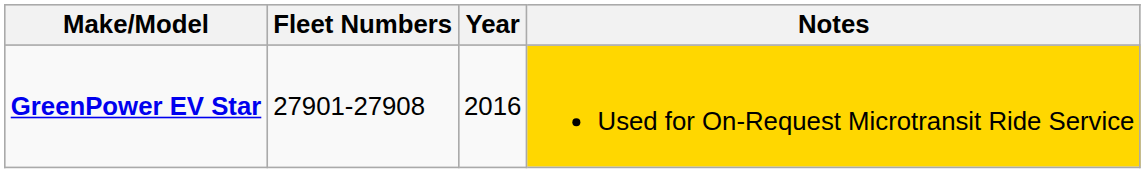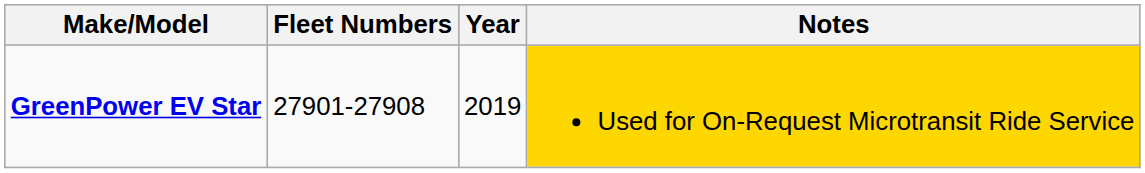GreenPower EV Star | Year: 2016 -> 2019
